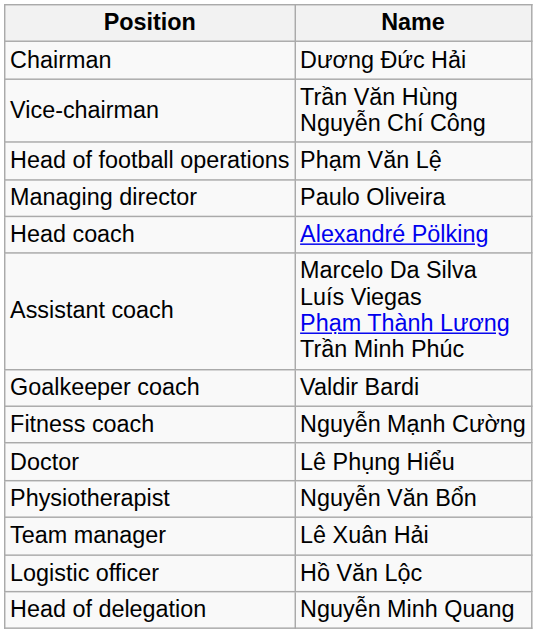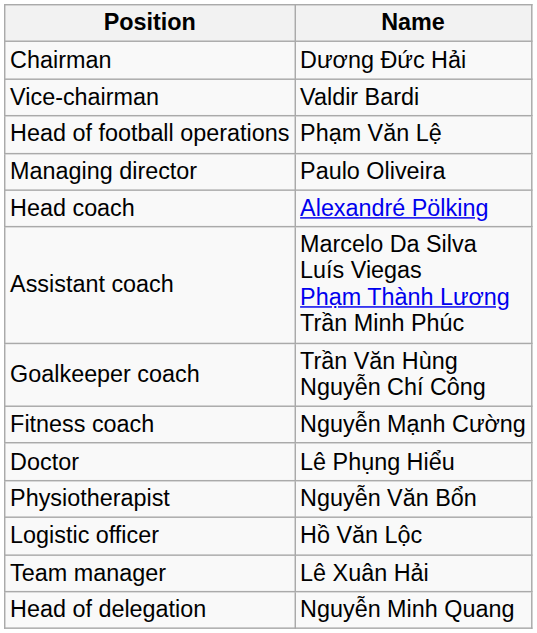Vice-chairman | Name: Trần Văn Hùng Nguyễn Chí Công -> Valdir Bardi
Goalkeeper coach | Name: Valdir Bardi -> Trần Văn Hùng Nguyễn Chí Công
rows swapped: Logistic officer <-> Team manager
